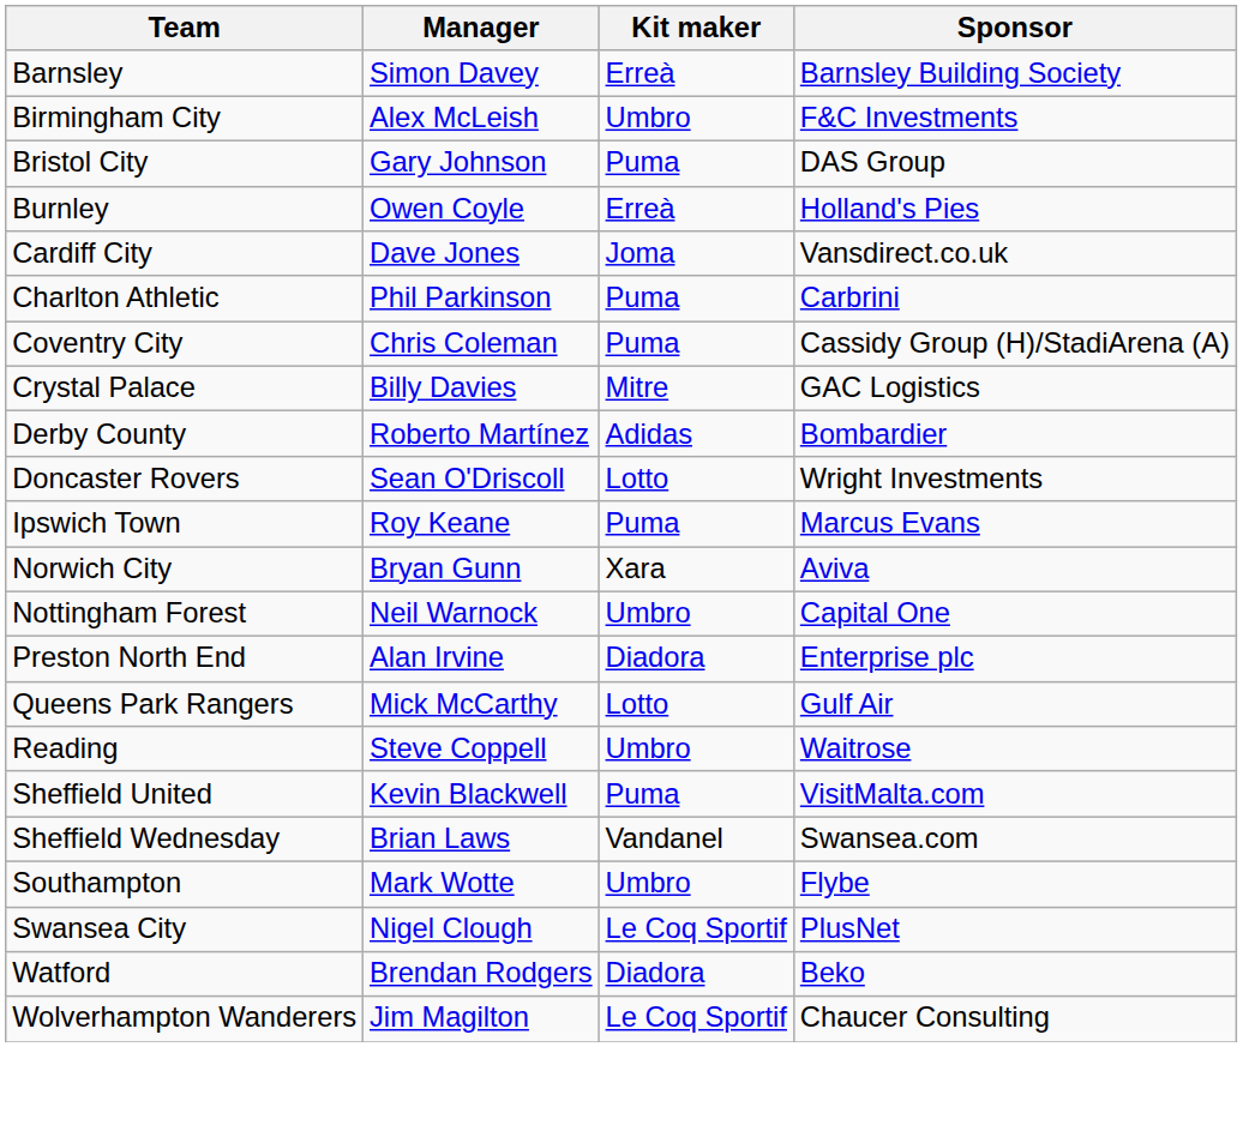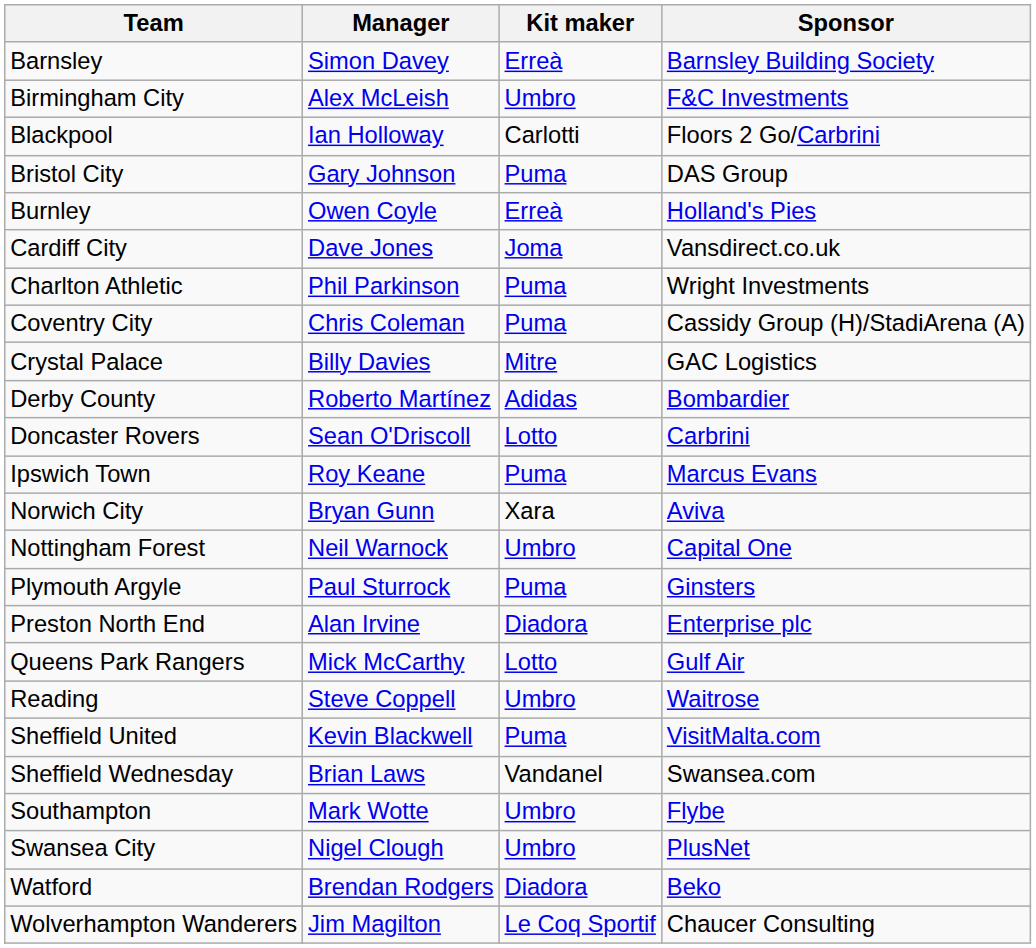+ row: Blackpool | Ian Holloway | Carlotti | Floors 2 Go/Carbrini
Charlton Athletic | Sponsor: Carbrini -> Wright Investments
Doncaster Rovers | Sponsor: Wright Investments -> Carbrini
+ row: Plymouth Argyle | Paul Sturrock | Puma | Ginsters
Swansea City | Kit maker: Le Coq Sportif -> Umbro
